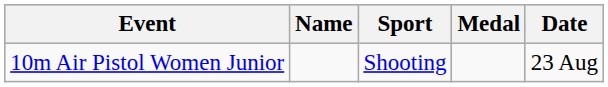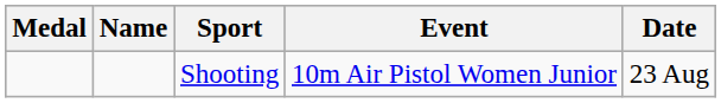columns swapped: Medal <-> Event
